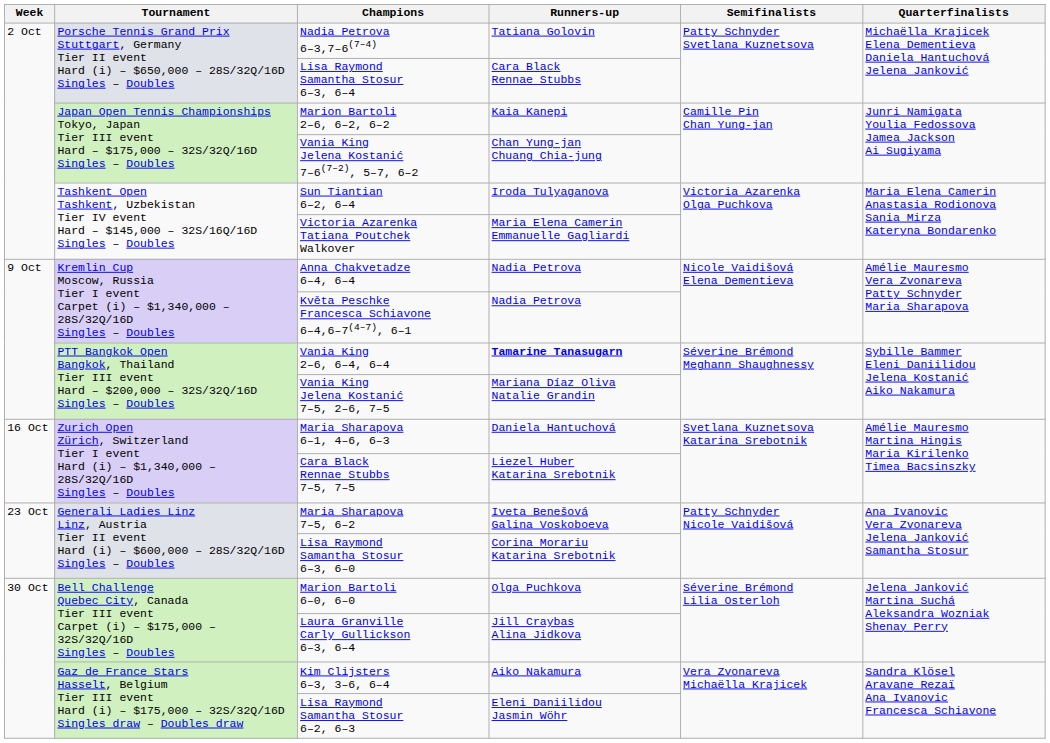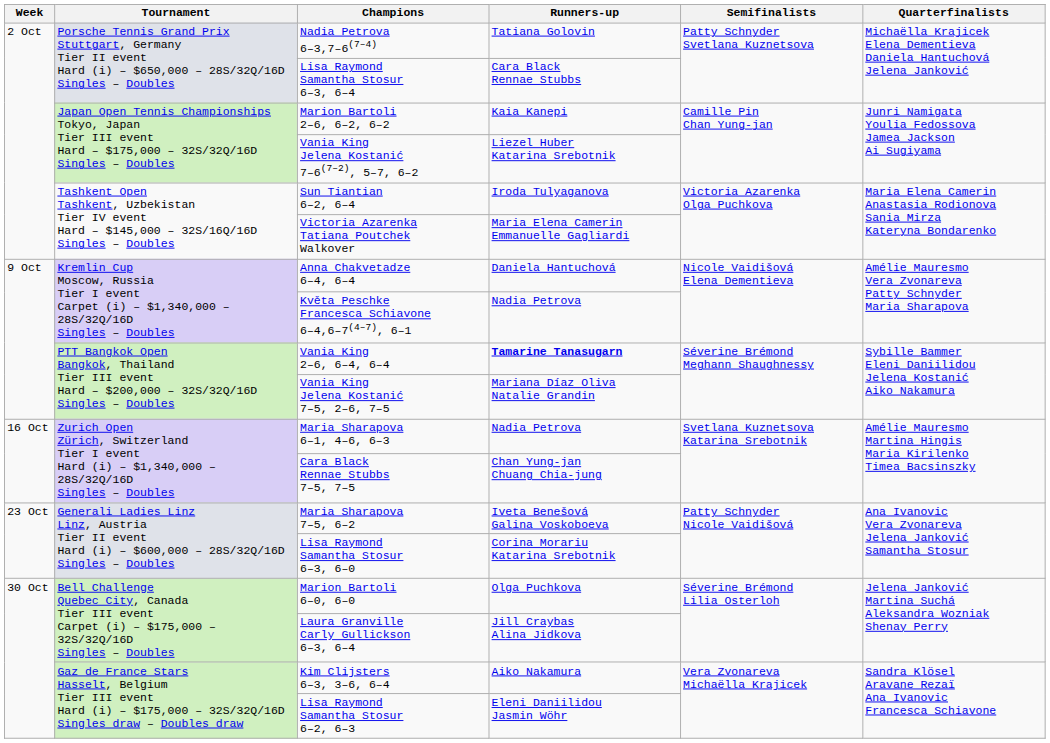Vania King Jelena Kostanić 7–6(7–2), 5–7, 6–2 | Runners-up: Chan Yung-jan Chuang Chia-jung -> Liezel Huber Katarina Srebotnik
Anna Chakvetadze 6–4, 6–4 | Runners-up: Nadia Petrova -> Daniela Hantuchová
Maria Sharapova 6–1, 4–6, 6–3 | Runners-up: Daniela Hantuchová -> Nadia Petrova
Cara Black Rennae Stubbs 7–5, 7–5 | Runners-up: Liezel Huber Katarina Srebotnik -> Chan Yung-jan Chuang Chia-jung
